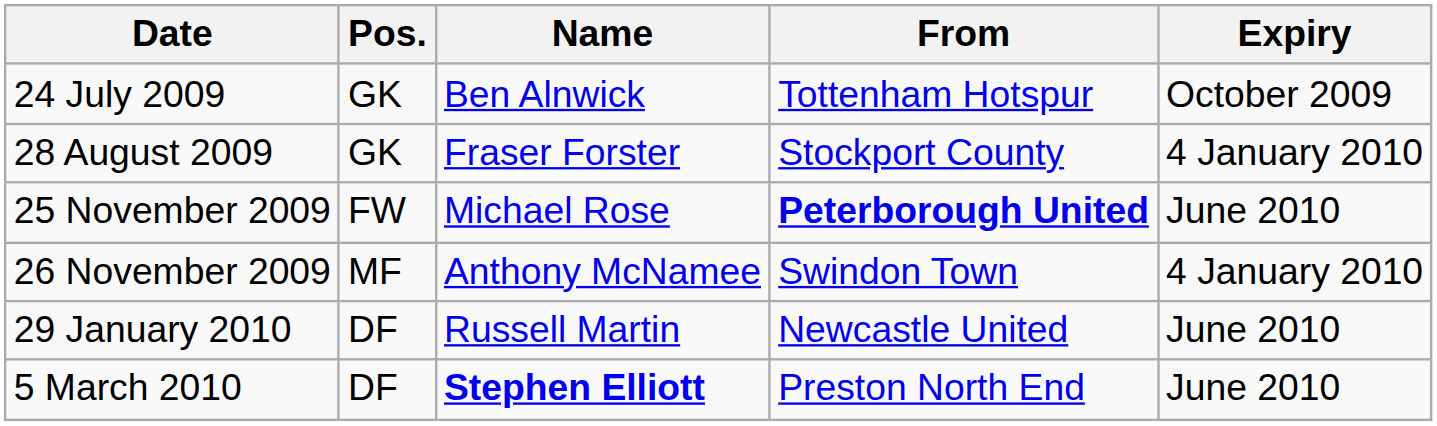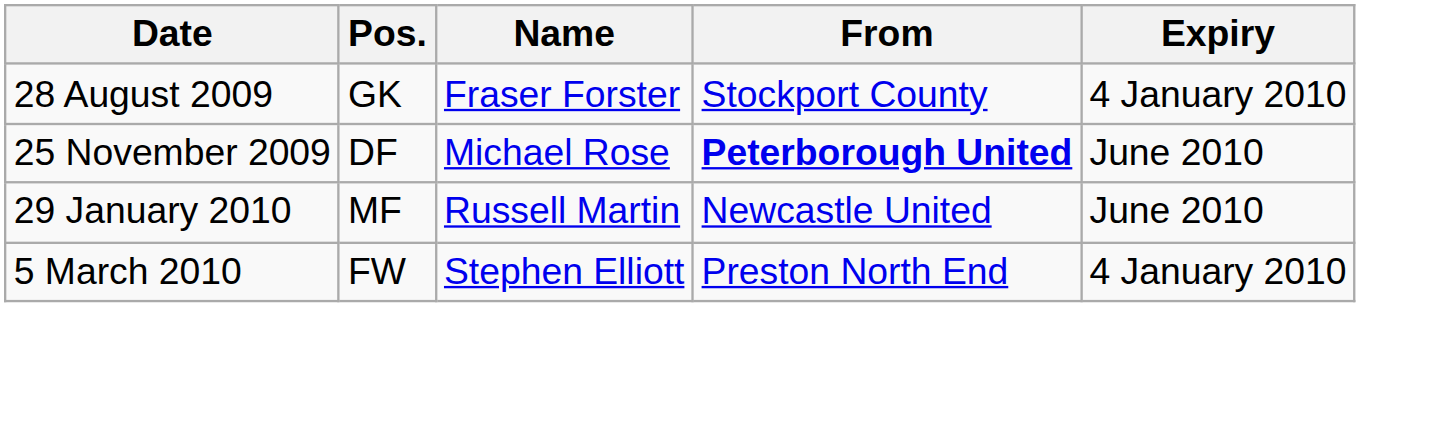- row: 24 July 2009 | GK | Ben Alnwick | Tottenham Hotspur | October 2009
25 November 2009 | Pos.: FW -> DF
- row: 26 November 2009 | MF | Anthony McNamee | Swindon Town | 4 January 2010
29 January 2010 | Pos.: DF -> MF
5 March 2010 | Pos.: DF -> FW
5 March 2010 | Name: bold -> normal
5 March 2010 | Expiry: June 2010 -> 4 January 2010
